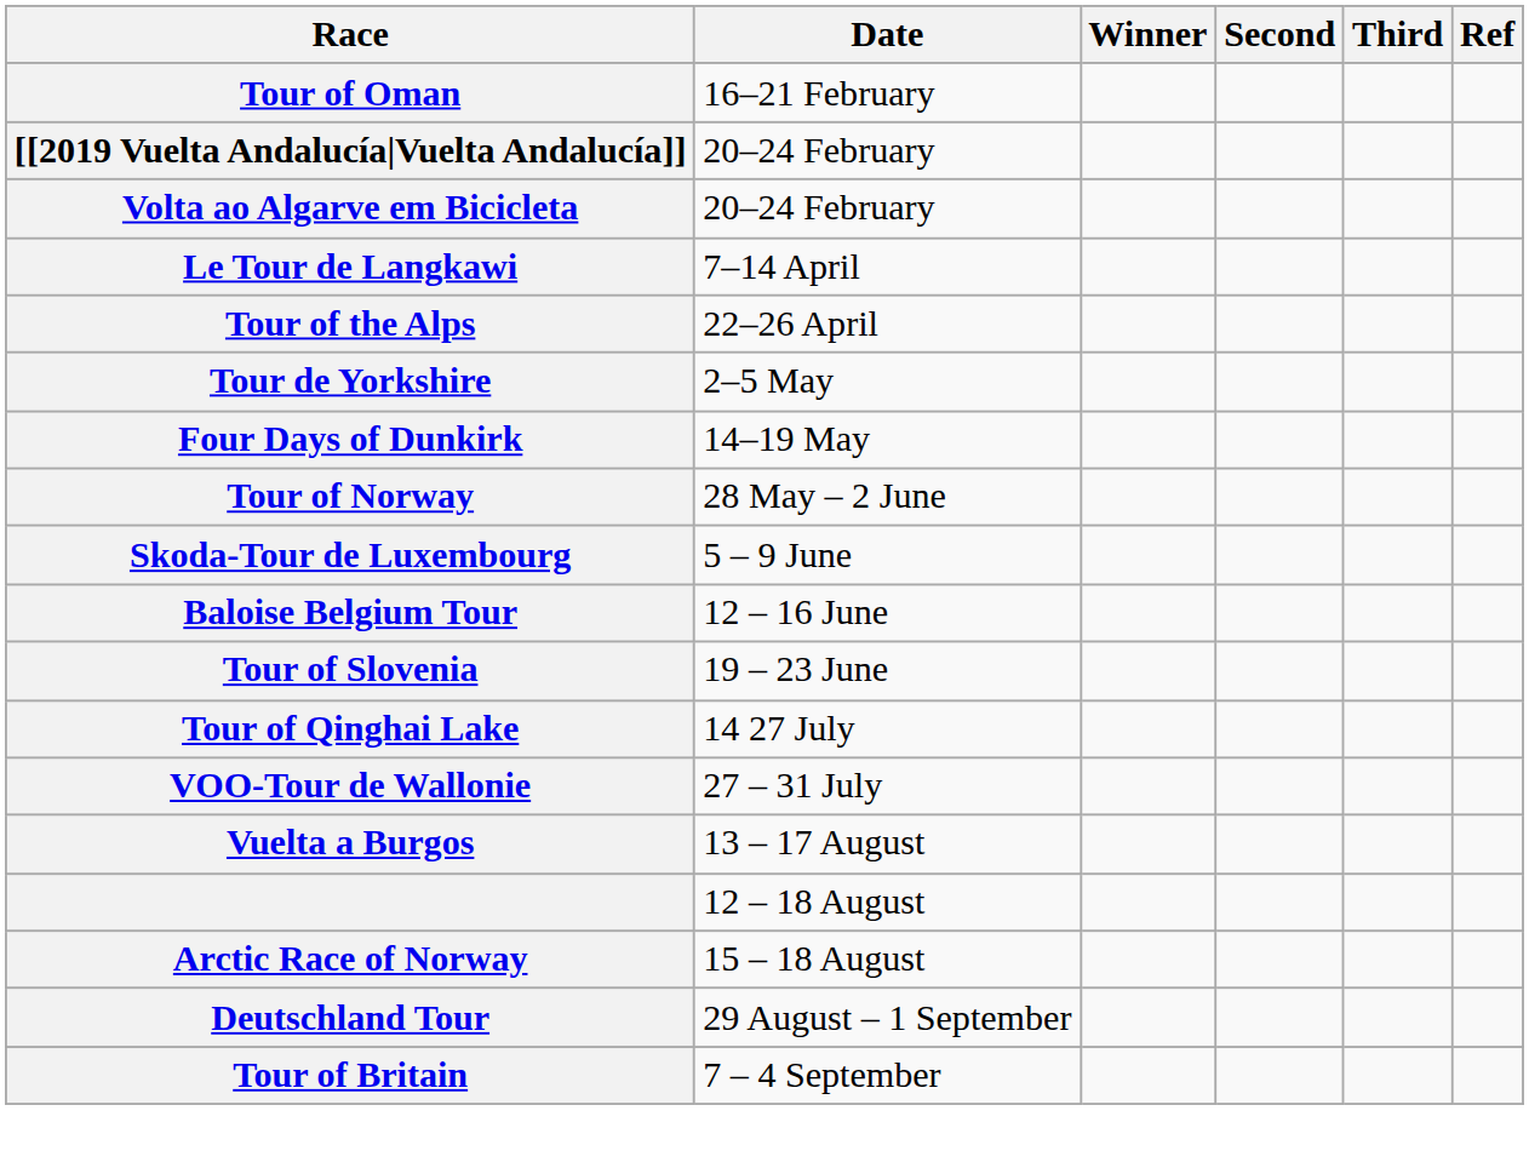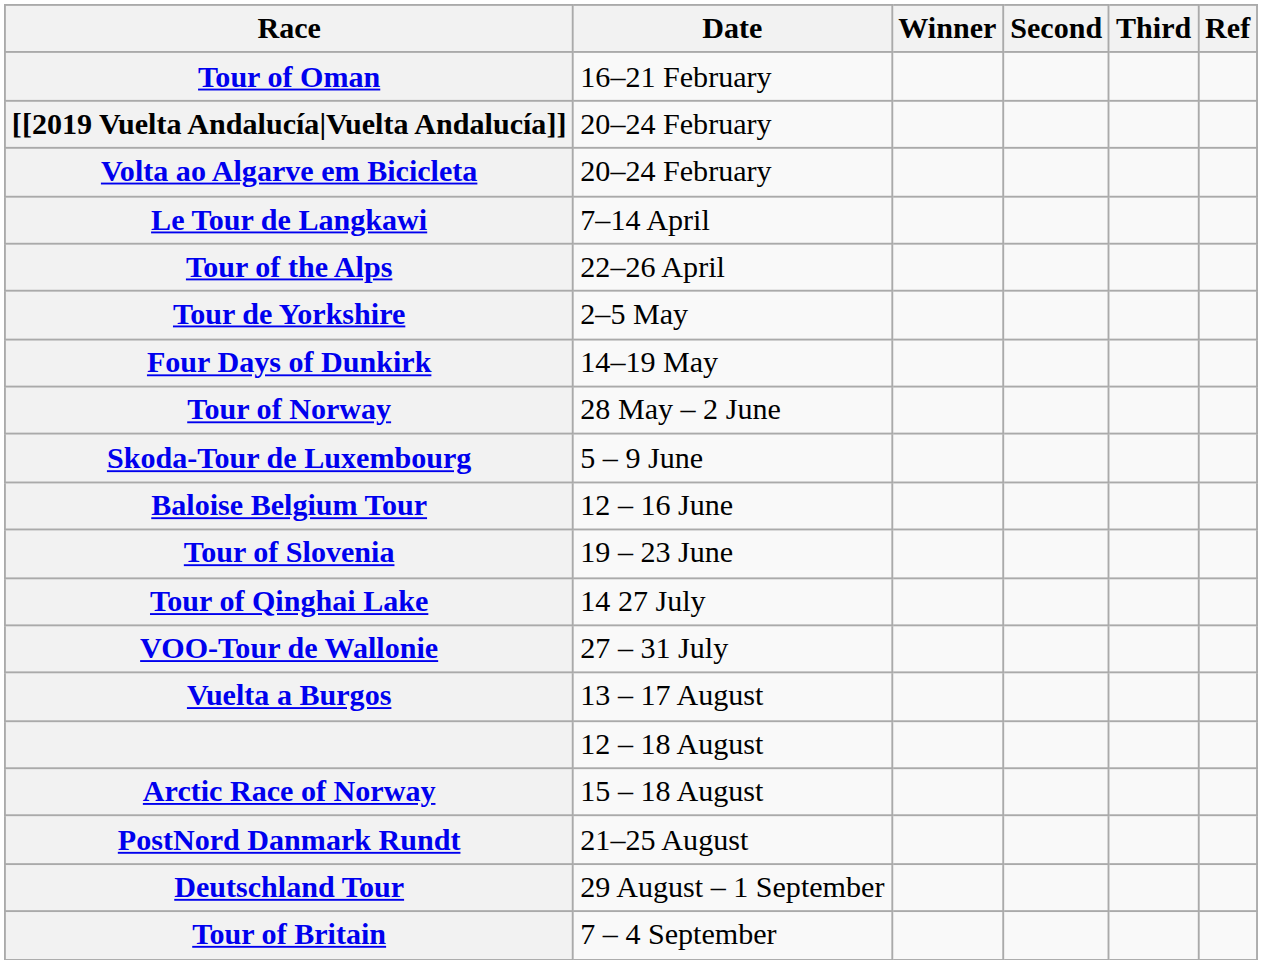+ row: PostNord Danmark Rundt | 21–25 August
